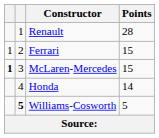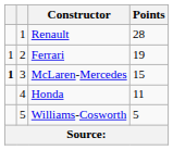Ferrari | Points: 15 -> 19
Honda | Points: 14 -> 11
Williams-Cosworth | column 2: bold -> normal
